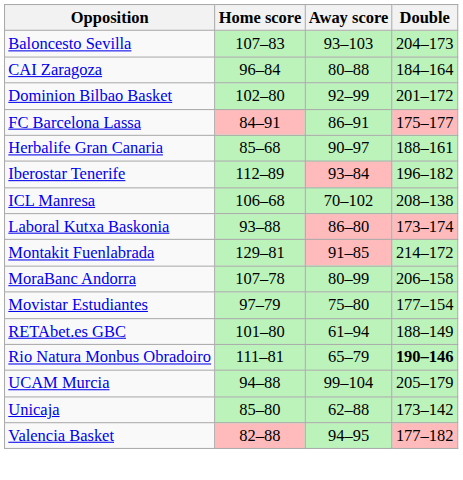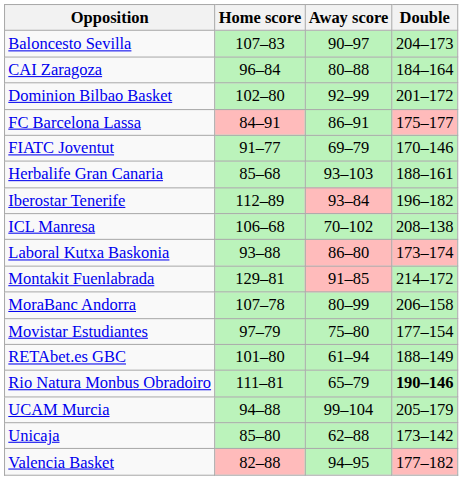Baloncesto Sevilla | Away score: 93–103 -> 90–97
+ row: FIATC Joventut | 91–77 | 69–79 | 170–146
Herbalife Gran Canaria | Away score: 90–97 -> 93–103
